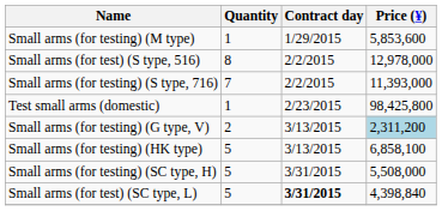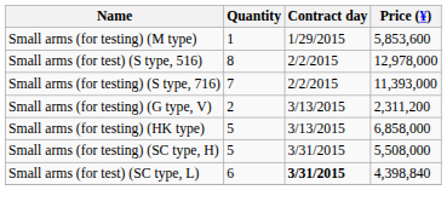- row: Test small arms (domestic) | 1 | 2/23/2015 | 98,425,800
Small arms (for testing) (G type, V) | Price (¥): lightblue background -> no background
Small arms (for testing) (HK type) | Price (¥): 6,858,100 -> 6,858,000
Small arms (for test) (SC type, L) | Quantity: 5 -> 6
